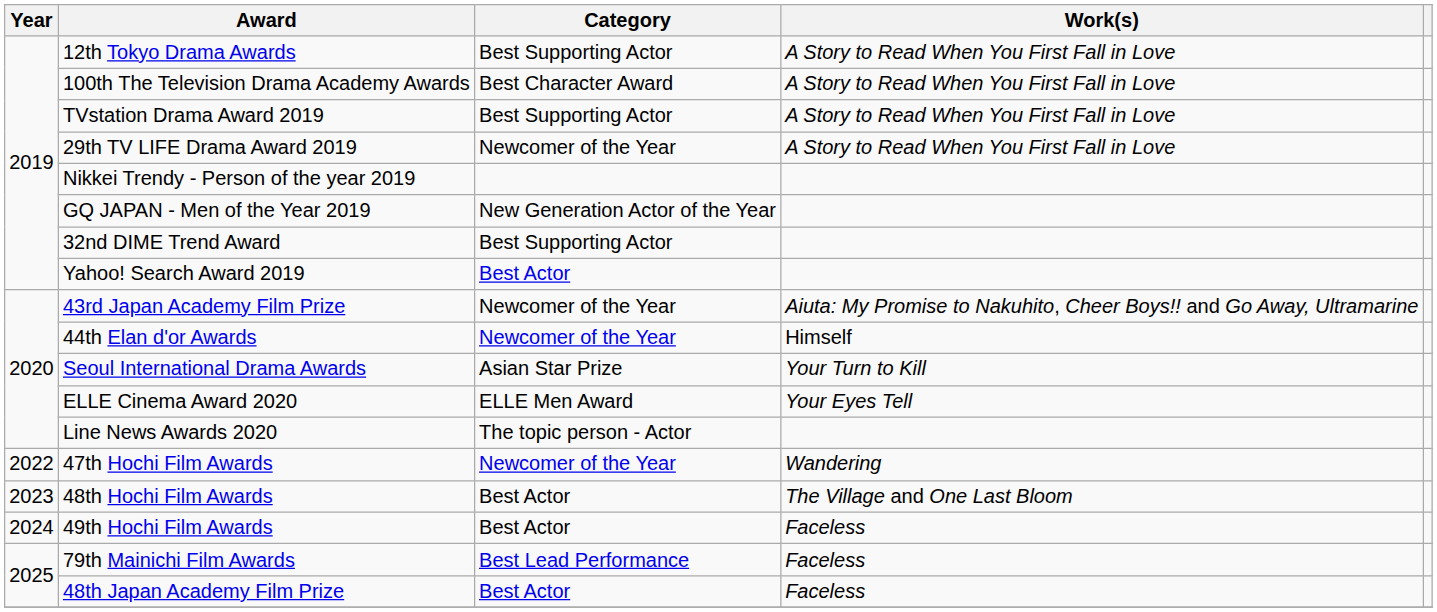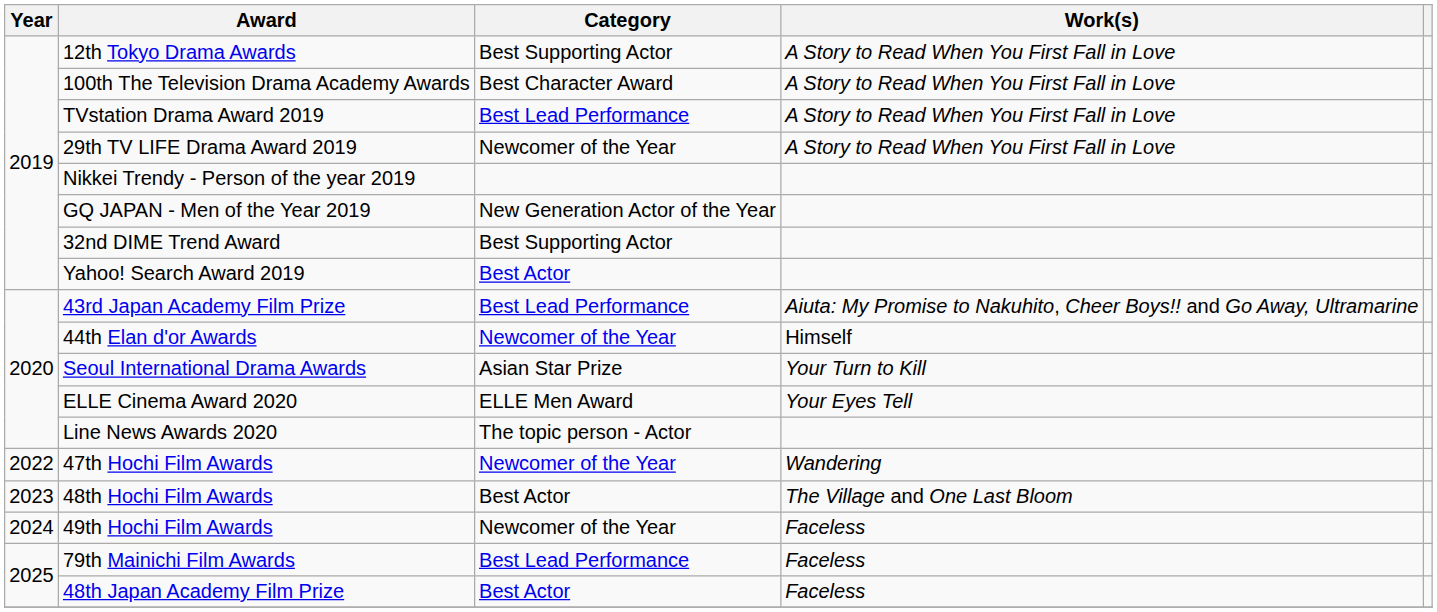TVstation Drama Award 2019 | Category: Best Supporting Actor -> Best Lead Performance
43rd Japan Academy Film Prize | Category: Newcomer of the Year -> Best Lead Performance
49th Hochi Film Awards | Category: Best Actor -> Newcomer of the Year
